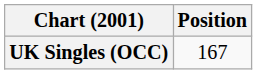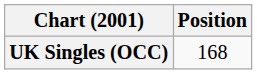UK Singles (OCC) | Position: 167 -> 168
